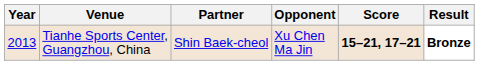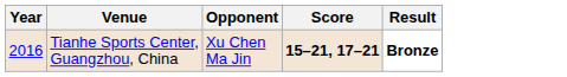- column: Partner | Shin Baek-cheol
Tianhe Sports Center, Guangzhou, China | Year: 2013 -> 2016
